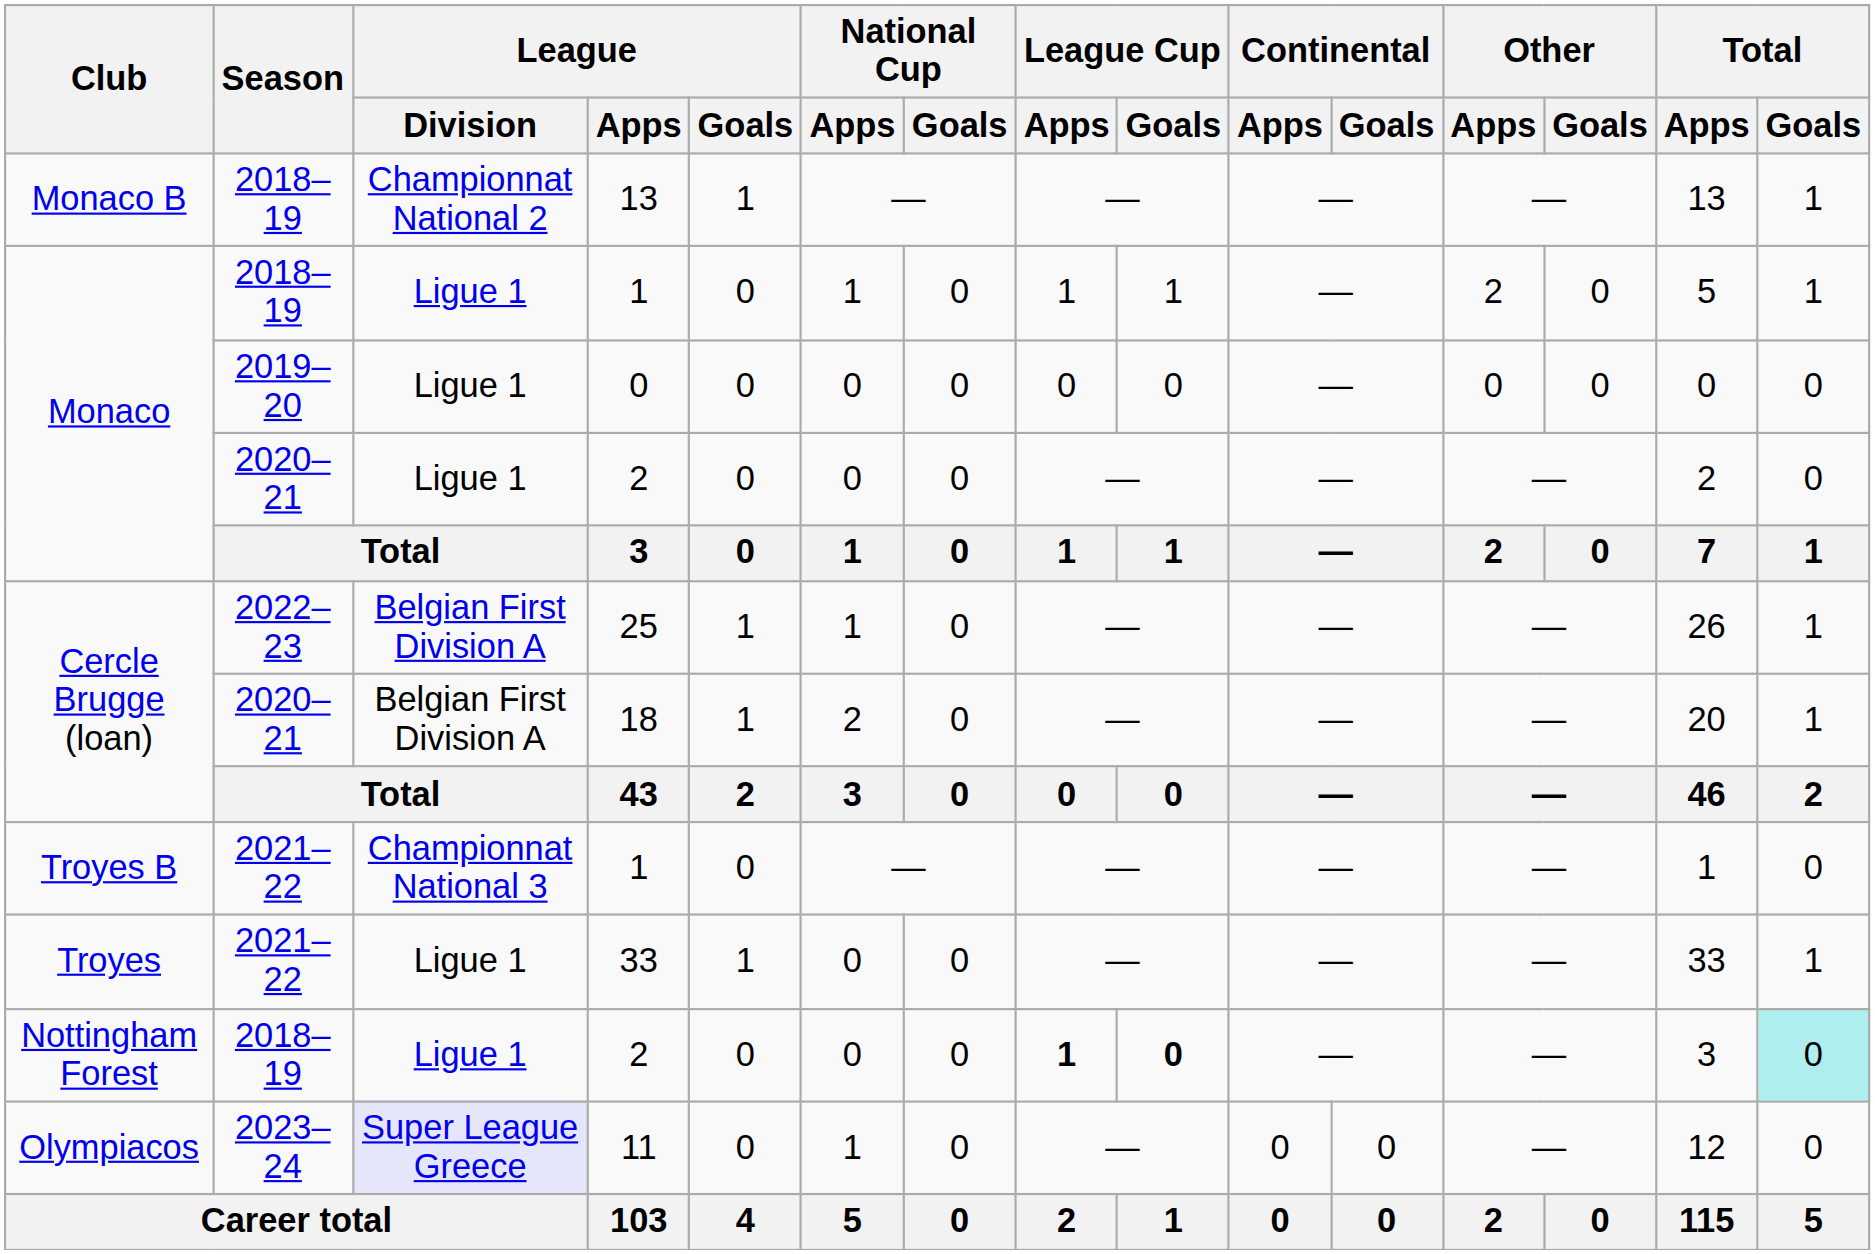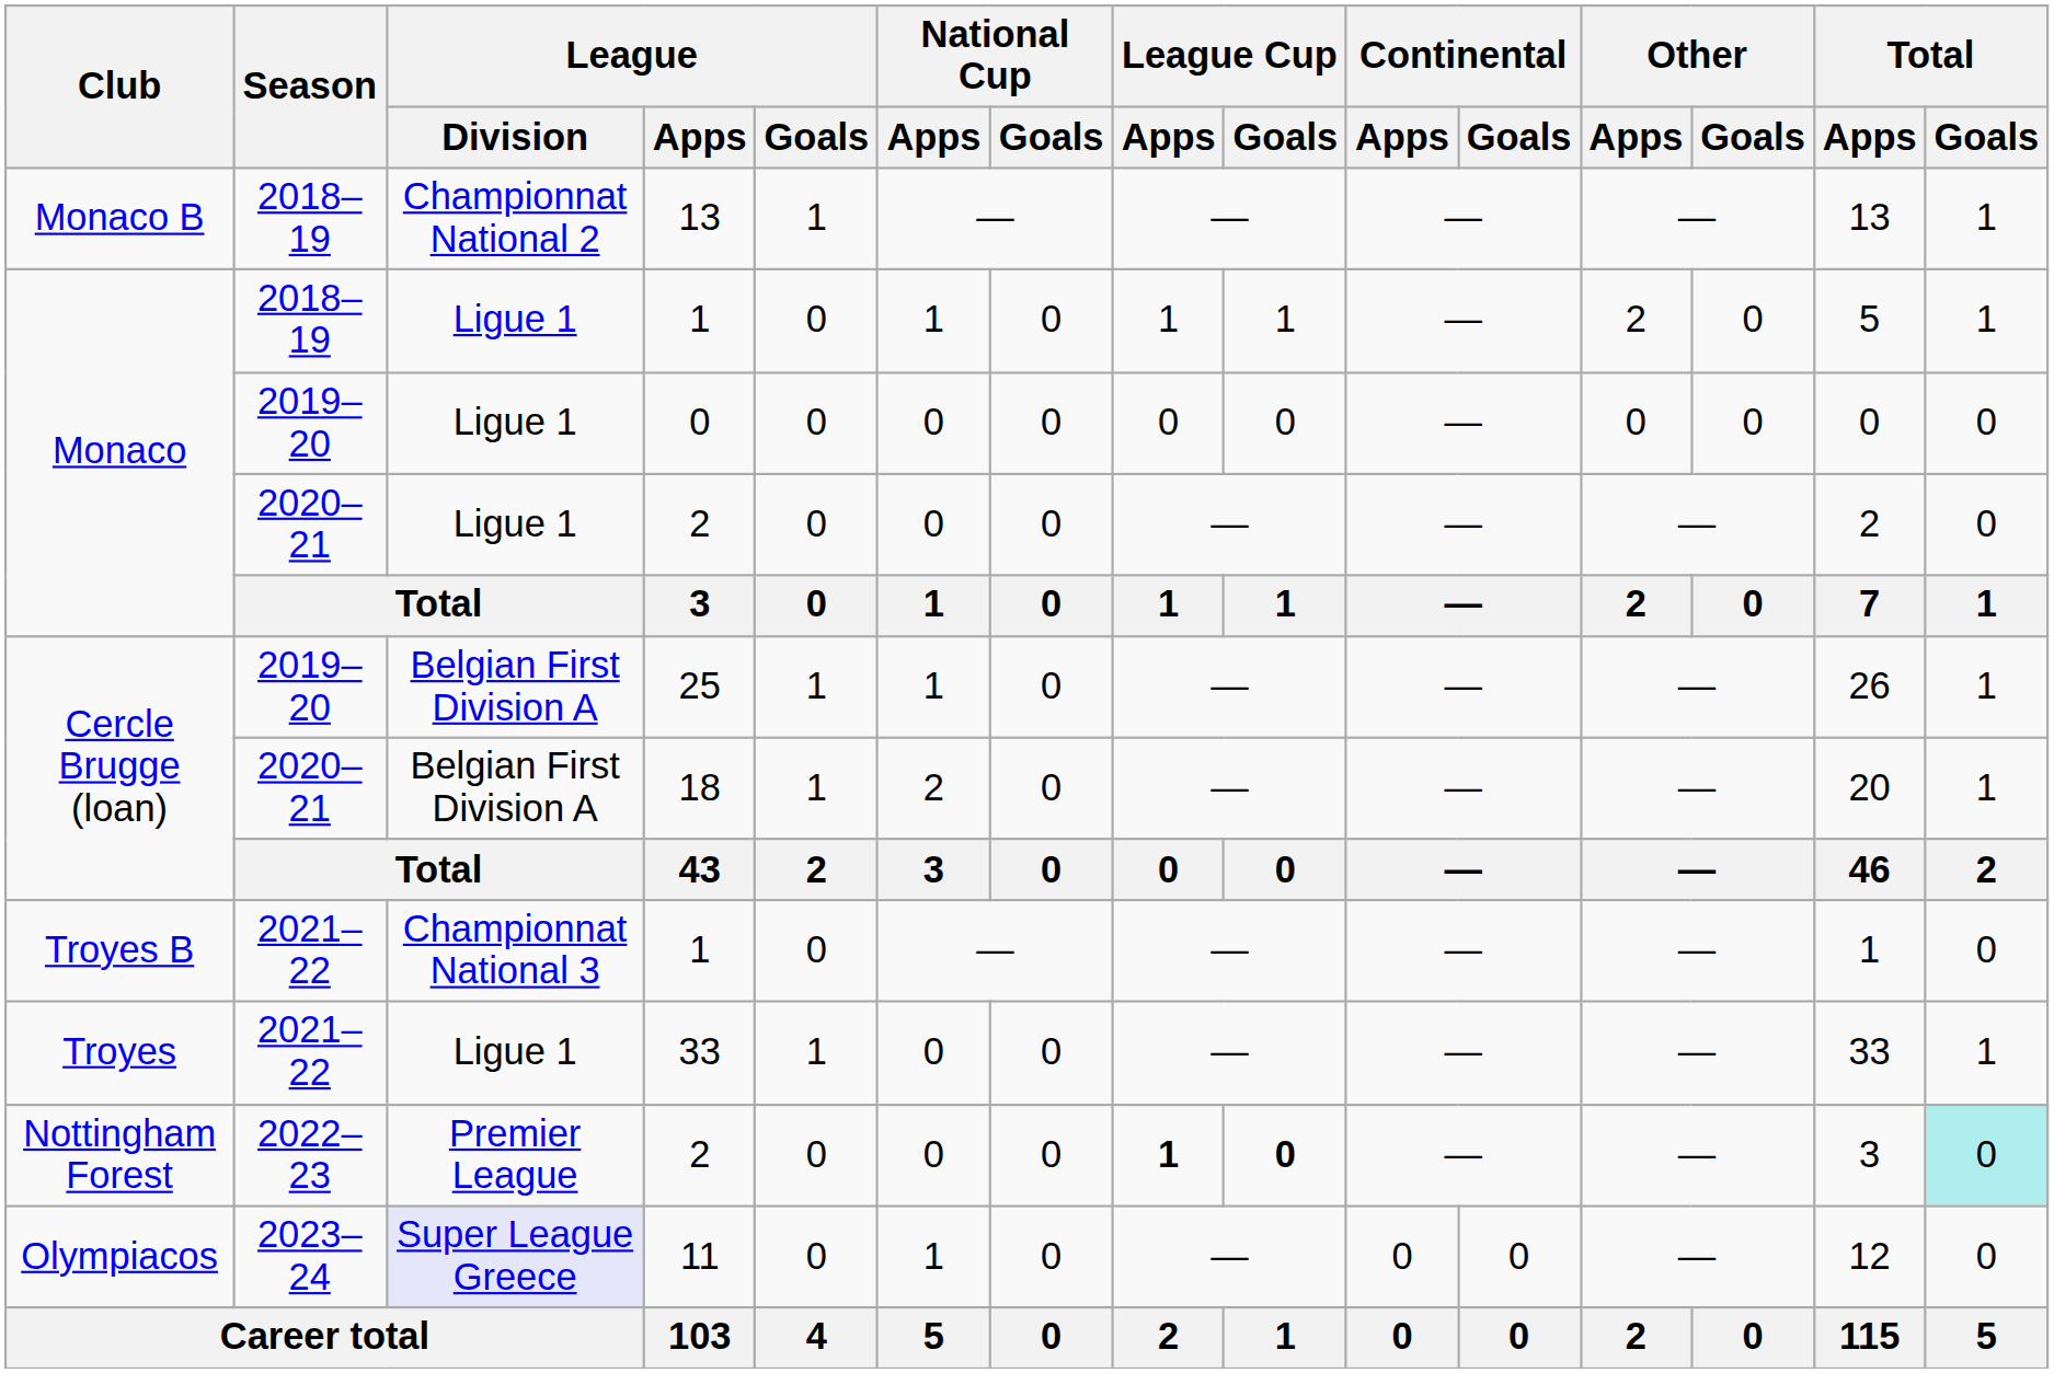25 | Season: 2022–23 -> 2019–20
Nottingham Forest / 2 | Season: 2018–19 -> 2022–23
Nottingham Forest / 2 | League / Division: Ligue 1 -> Premier League
